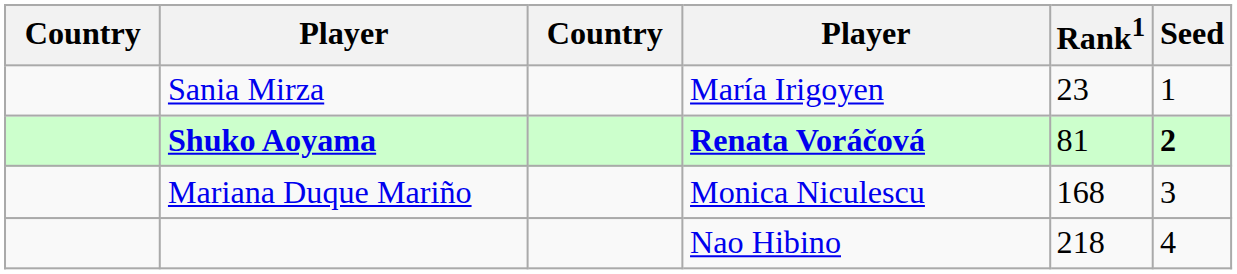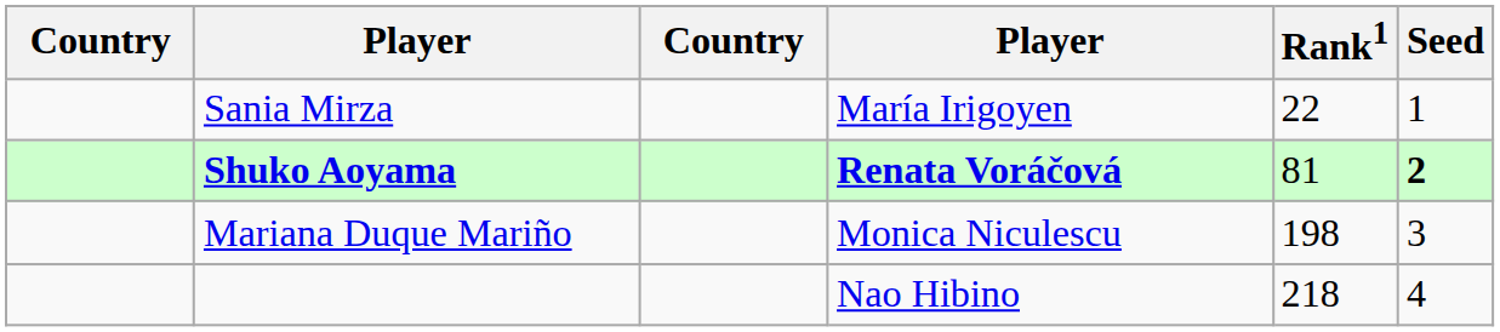Sania Mirza | Rank1: 23 -> 22
Mariana Duque Mariño | Rank1: 168 -> 198
